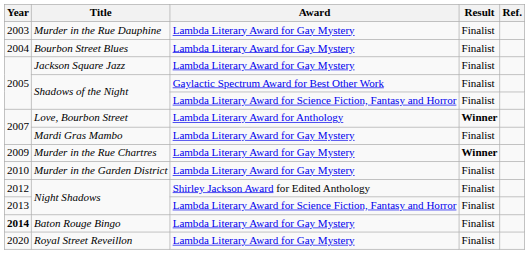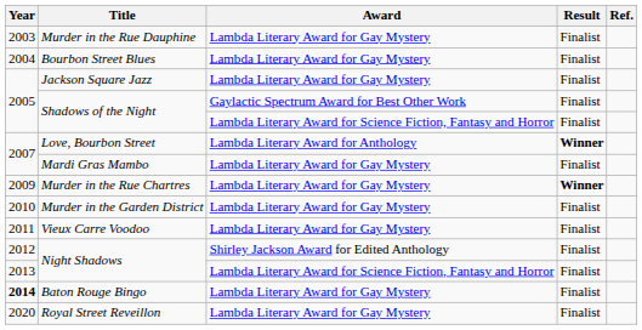+ row: 2011 | Vieux Carre Voodoo | Lambda Literary Award for Gay Mystery | Finalist
